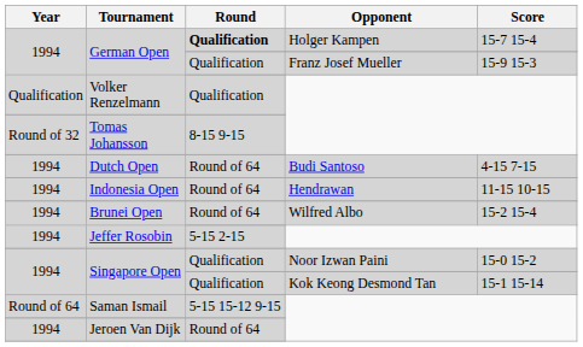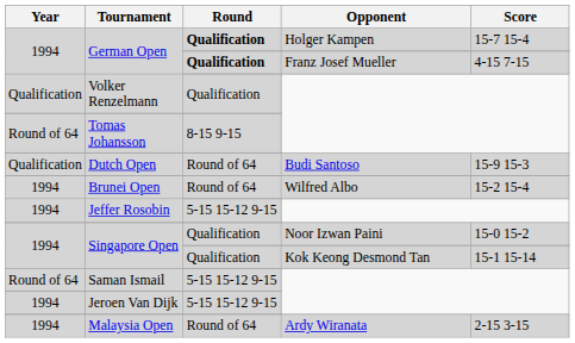German Open / Franz Josef Mueller | Round: normal -> bold
German Open / Franz Josef Mueller | Score: 15-9 15-3 -> 4-15 7-15
Tomas Johansson | Year: Round of 32 -> Round of 64
Dutch Open | Year: 1994 -> Qualification
Dutch Open | Score: 4-15 7-15 -> 15-9 15-3
- row: 1994 | Indonesia Open | Round of 64 | Hendrawan | 11-15 10-15
Jeffer Rosobin | Round: 5-15 2-15 -> 5-15 15-12 9-15
Jeroen Van Dijk | Round: Round of 64 -> 5-15 15-12 9-15
+ row: 1994 | Malaysia Open | Round of 64 | Ardy Wiranata | 2-15 3-15
